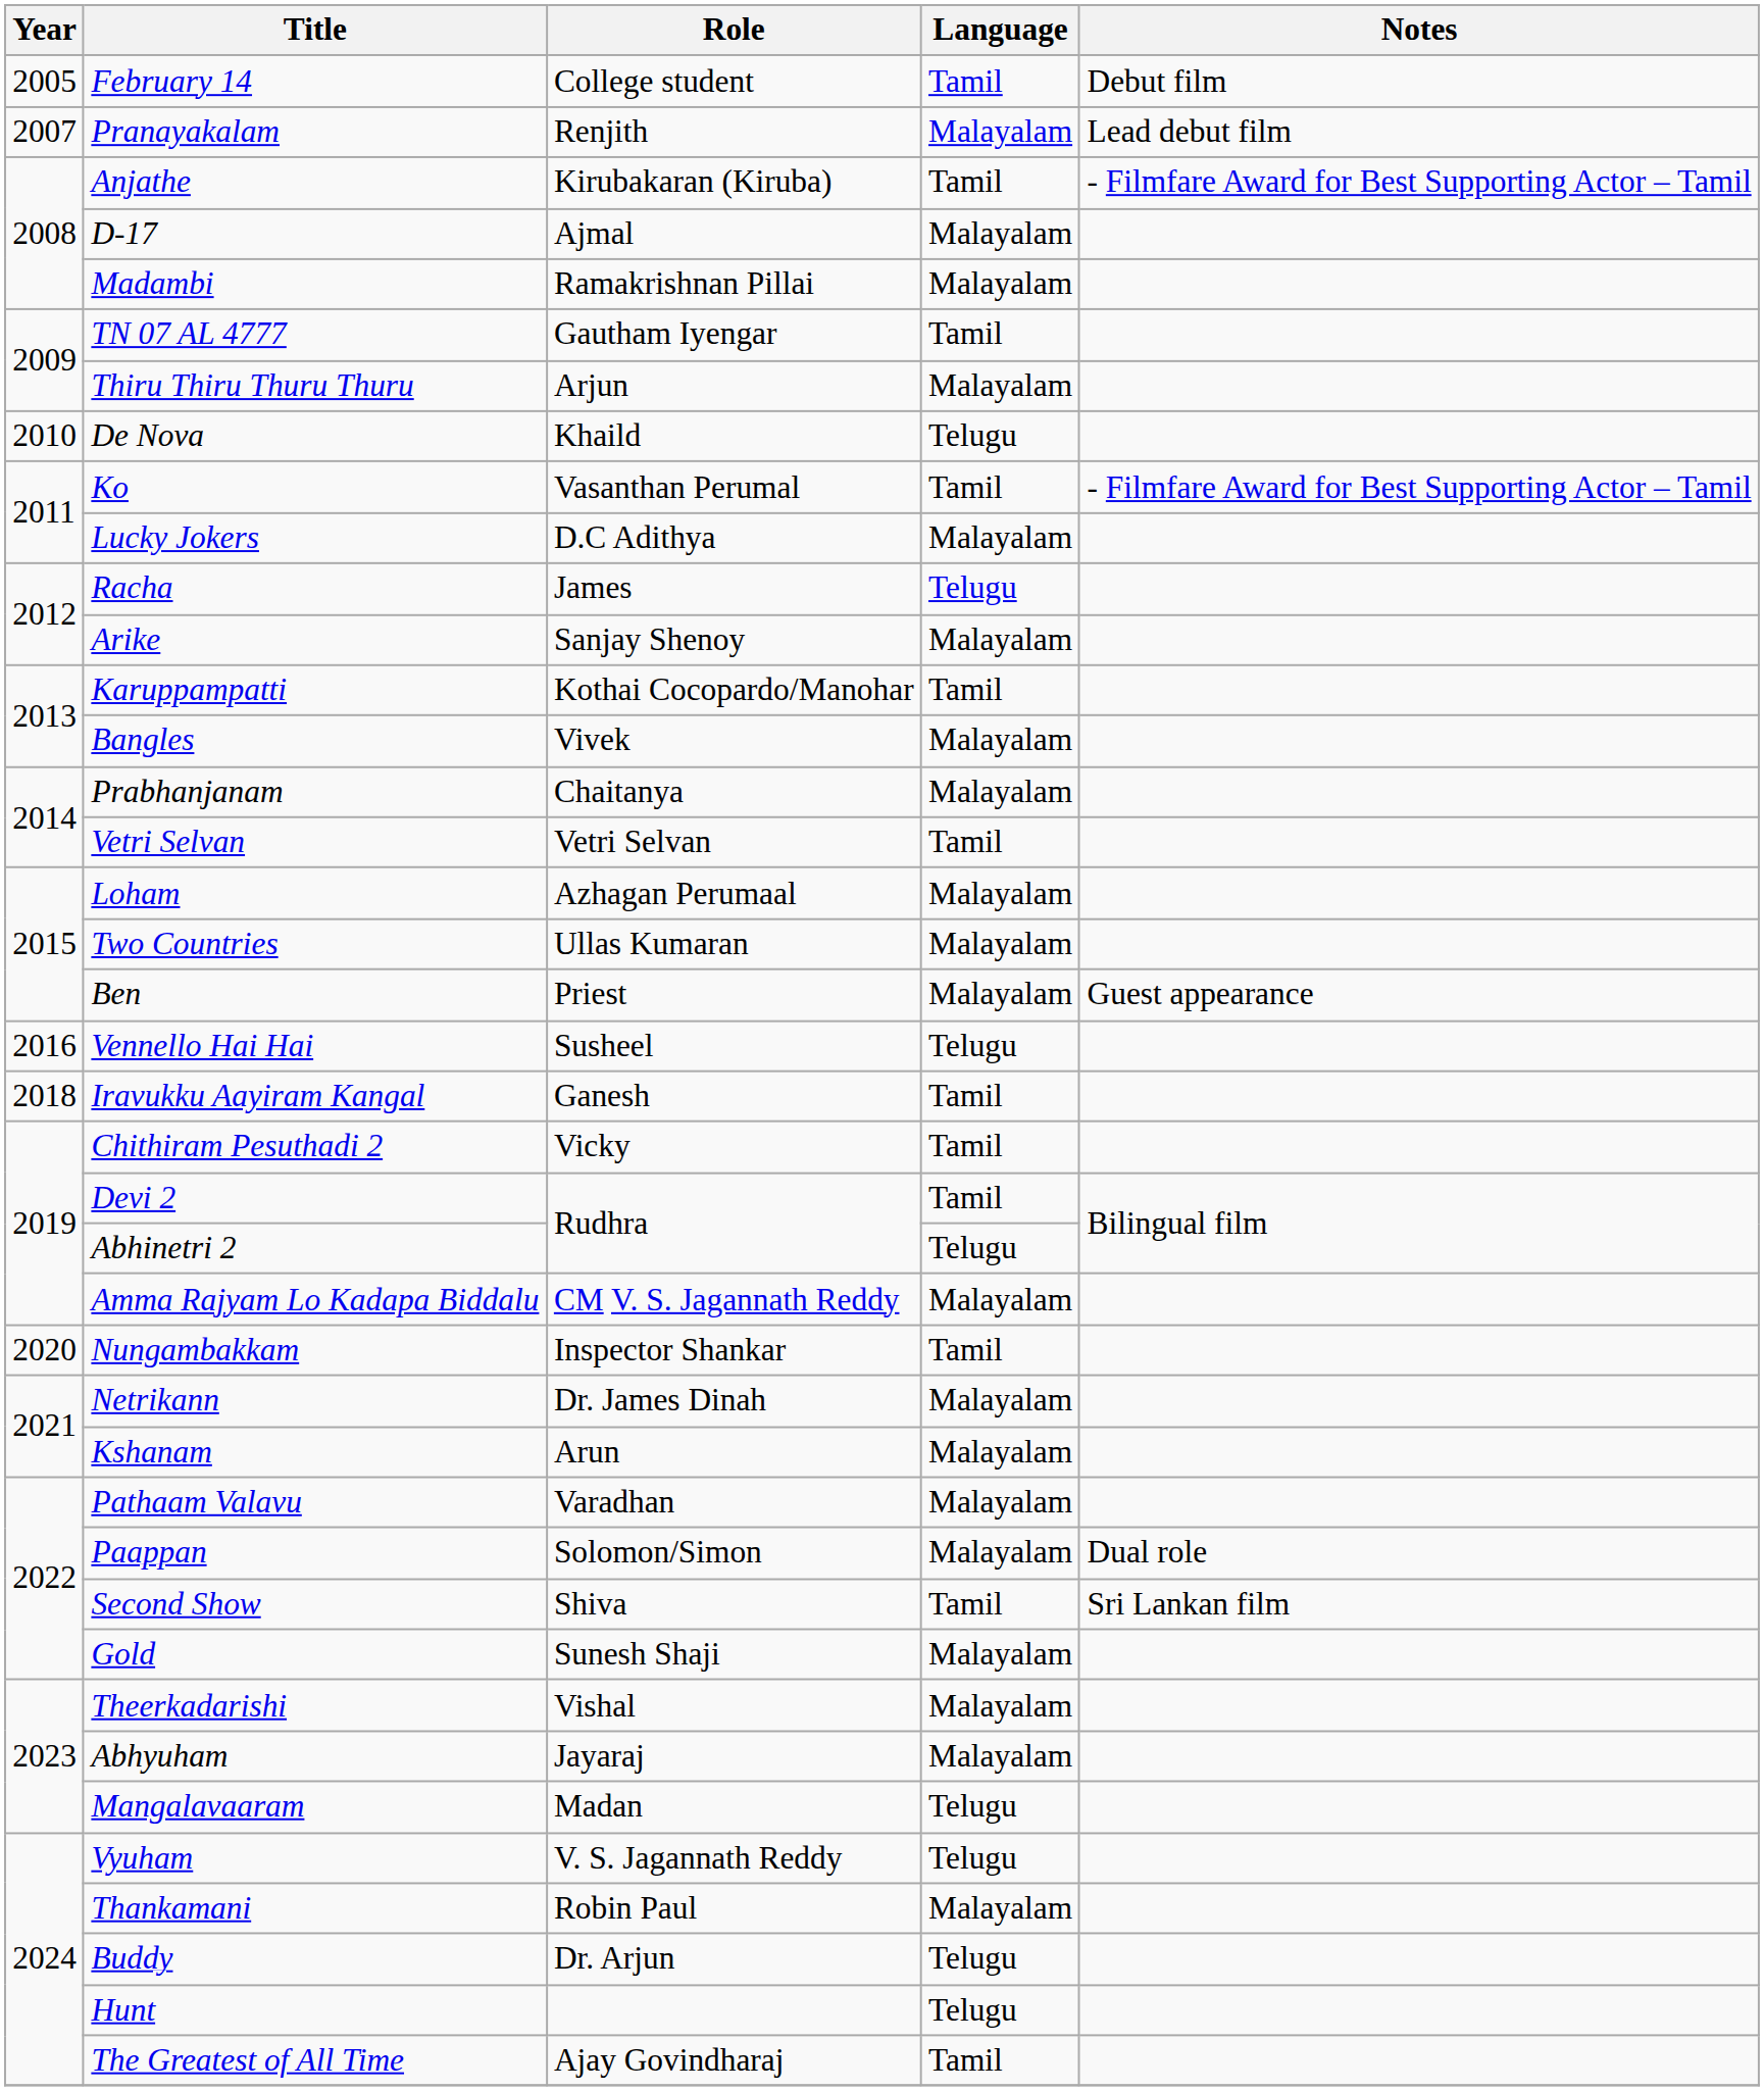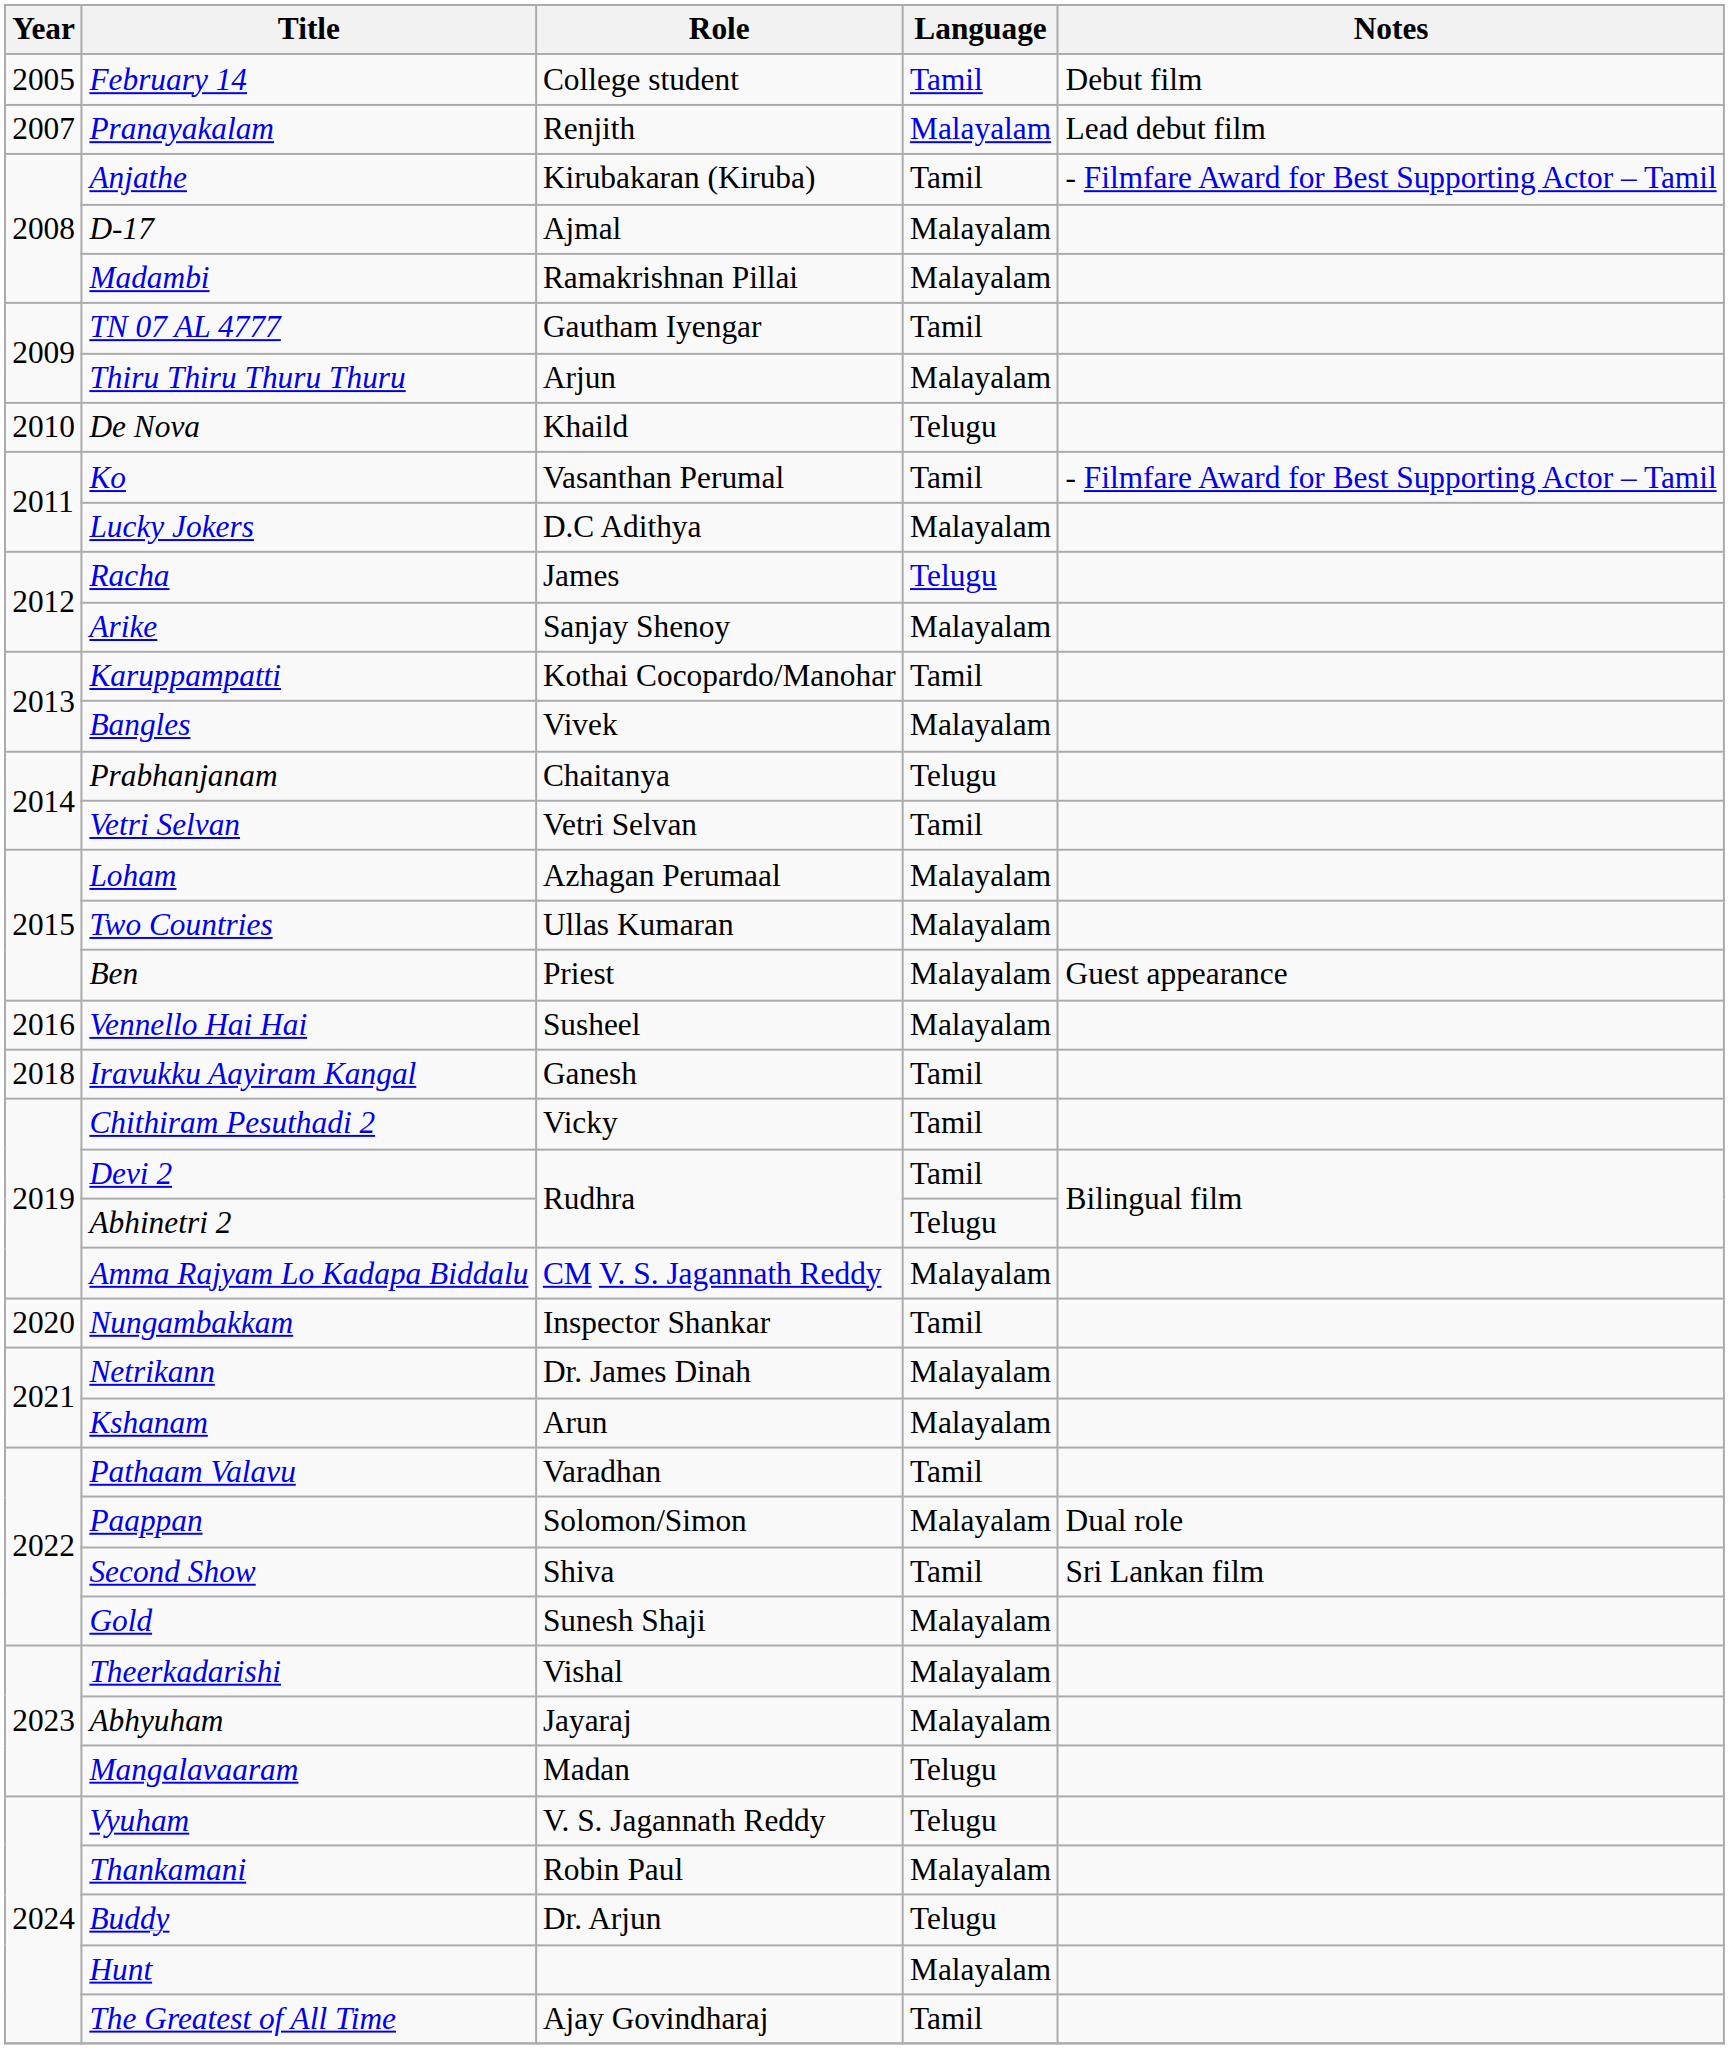Prabhanjanam | Language: Malayalam -> Telugu
Vennello Hai Hai | Language: Telugu -> Malayalam
Pathaam Valavu | Language: Malayalam -> Tamil
Hunt | Language: Telugu -> Malayalam
